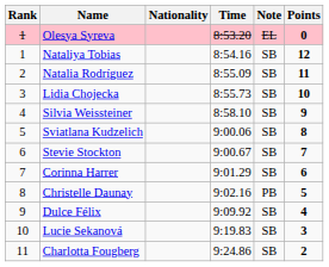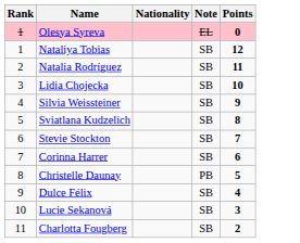- column: Time | 8:53.20 | 8:54.16 | 8:55.09 | 8:55.73 | 8:58.10 | 9:00.06 | 9:00.67 | 9:01.29 | 9:02.16 | 9:09.92 | 9:19.83 | 9:24.86
